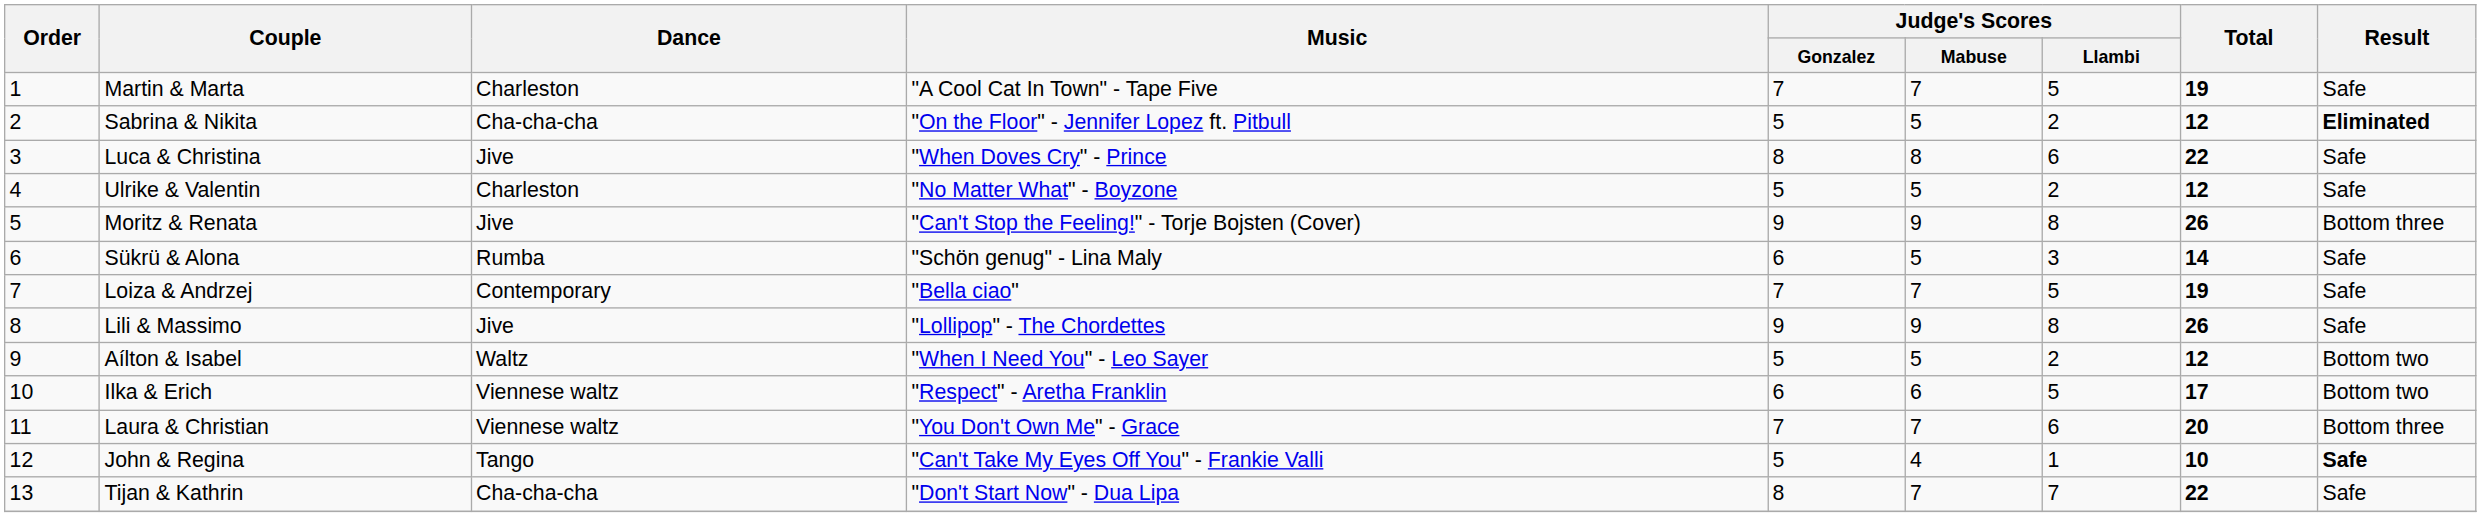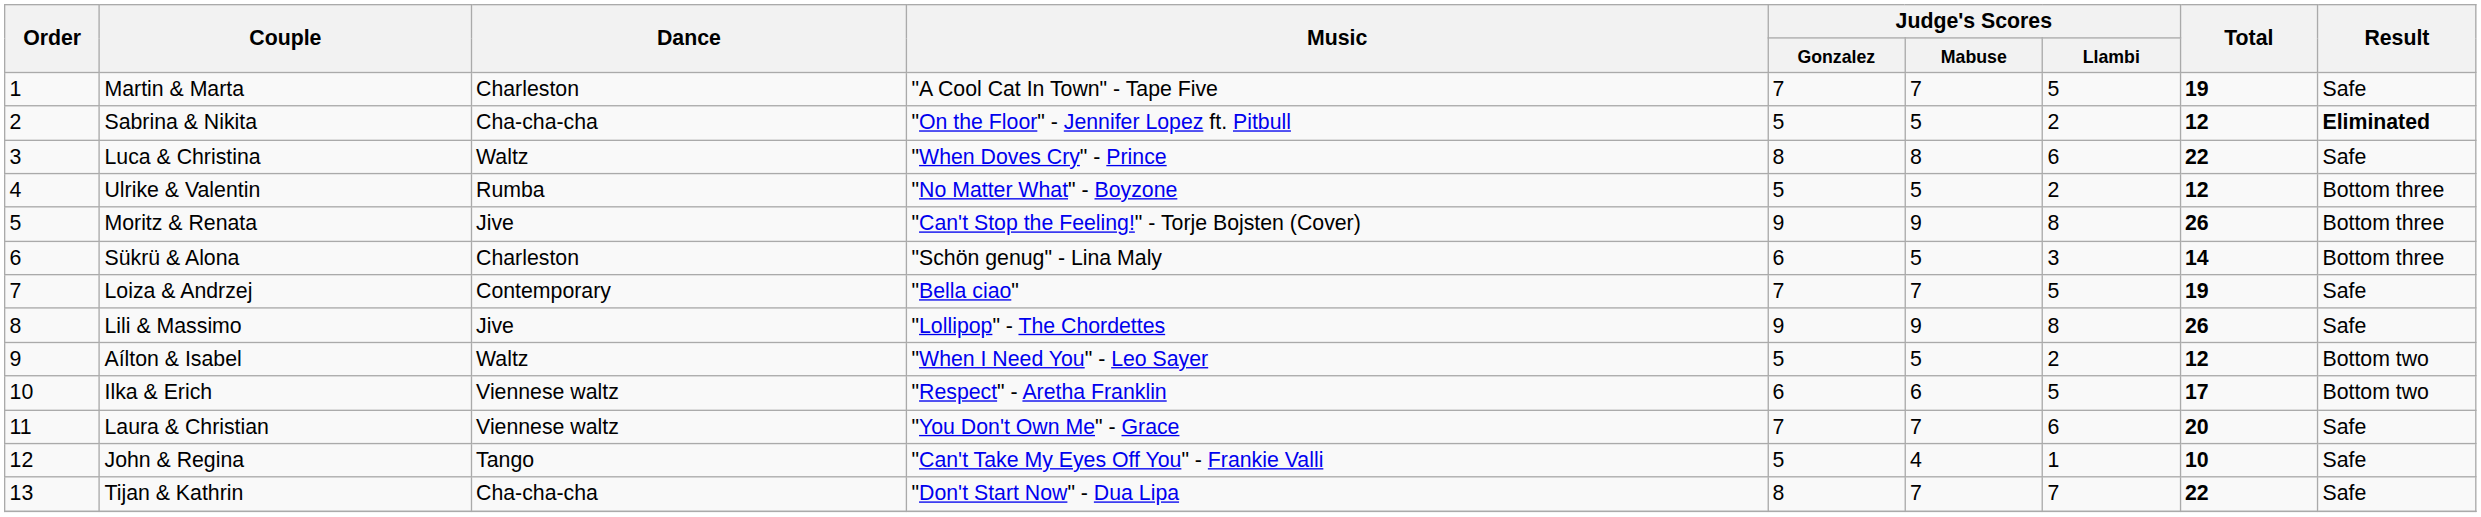Luca & Christina | Dance: Jive -> Waltz
Ulrike & Valentin | Dance: Charleston -> Rumba
Ulrike & Valentin | Result: Safe -> Bottom three
Sükrü & Alona | Dance: Rumba -> Charleston
Sükrü & Alona | Result: Safe -> Bottom three
Laura & Christian | Result: Bottom three -> Safe
John & Regina | Result: bold -> normal
